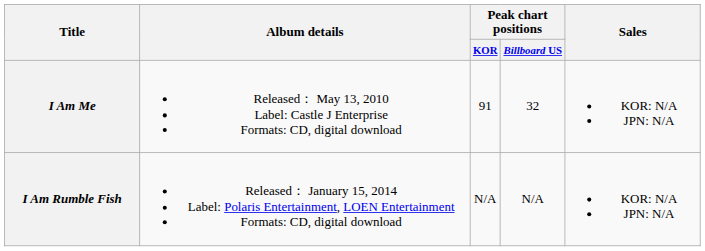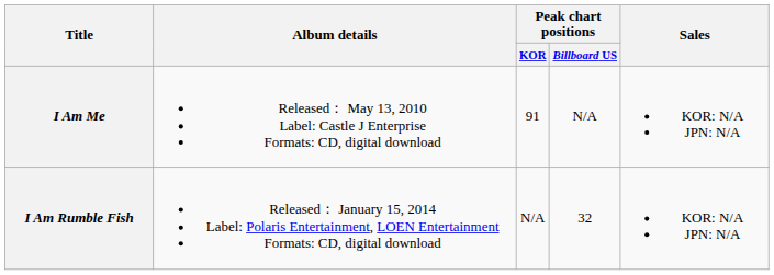I Am Me | Peak chart positions / Billboard US: 32 -> N/A
I Am Rumble Fish | Peak chart positions / Billboard US: N/A -> 32
